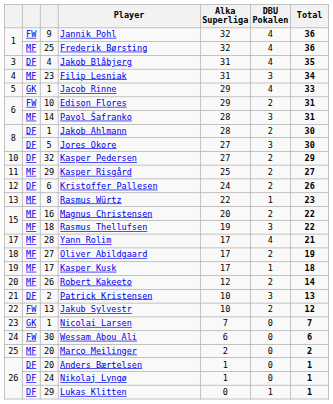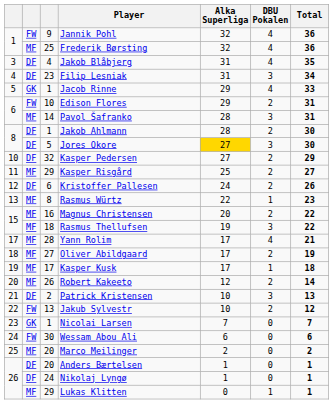Filip Lesniak | column 2: MF -> DF
Jores Okore | Alka Superliga: no background -> gold background
Lukas Klitten | column 2: DF -> MF
